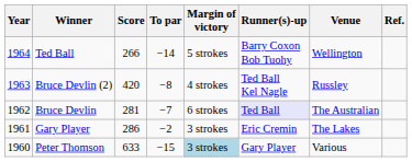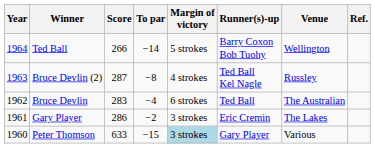Bruce Devlin (2) | Score: 420 -> 287
Bruce Devlin | Score: 281 -> 283
Bruce Devlin | To par: −7 -> −4
Bruce Devlin | Runner(s)-up: lavender background -> no background
